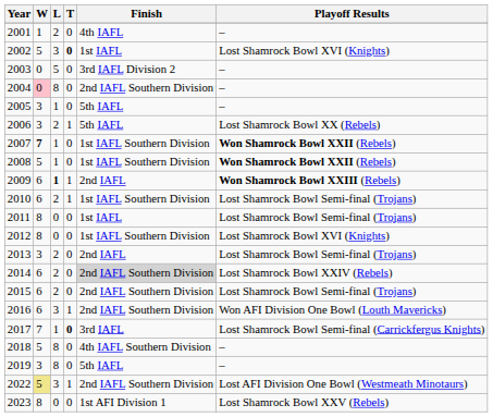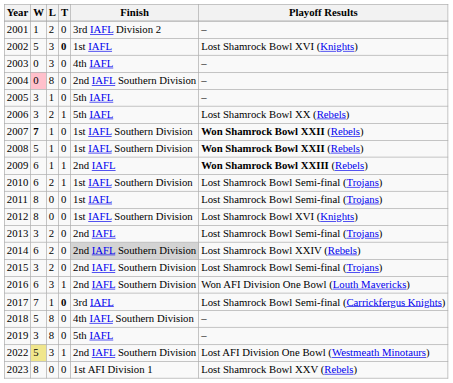2001 | Finish: 4th IAFL -> 3rd IAFL Division 2
2003 | L: 5 -> 3
2003 | Finish: 3rd IAFL Division 2 -> 4th IAFL
2009 | L: bold -> normal
2015 | W: 6 -> 3
